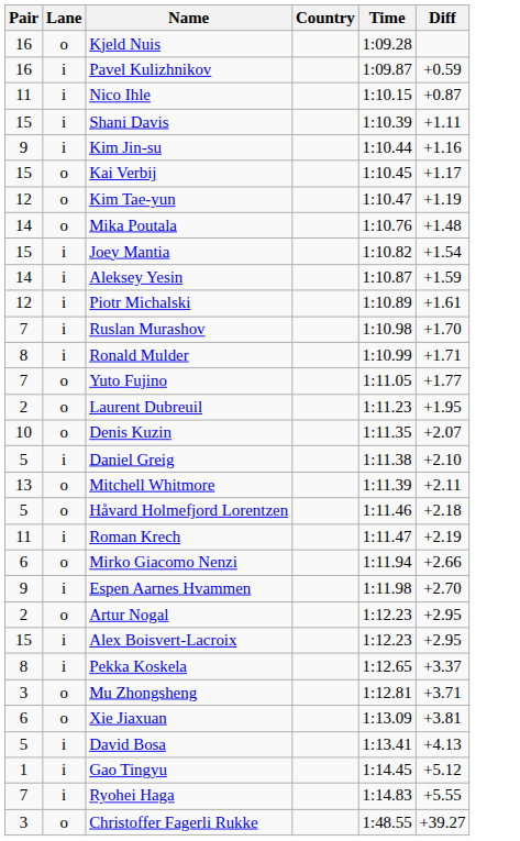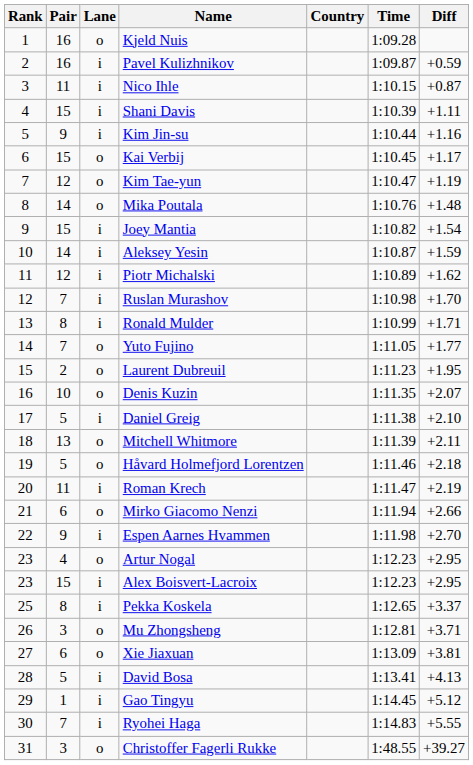+ column: Rank | 1 | 2 | 3 | 4 | 5 | 6 | 7 | 8 | 9 | 10 | 11 | 12 | 13 | 14 | 15 | 16 | 17 | 18 | 19 | 20 | 21 | 22 | 23 | 23 | 25 | 26 | 27 | 28 | 29 | 30 | 31
Piotr Michalski | Diff: +1.61 -> +1.62
Artur Nogal | Pair: 2 -> 4
